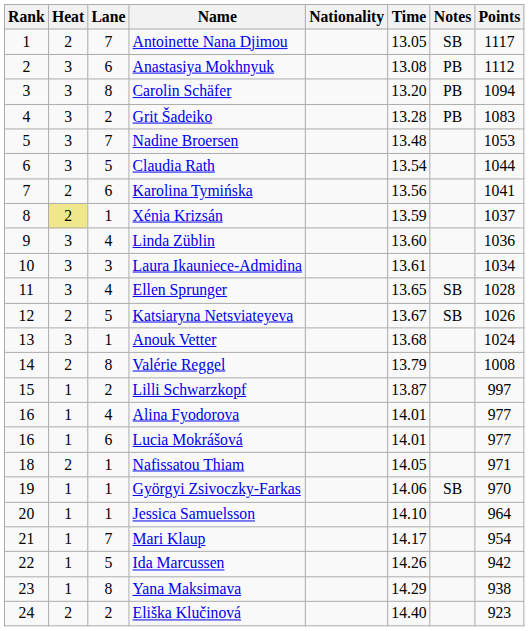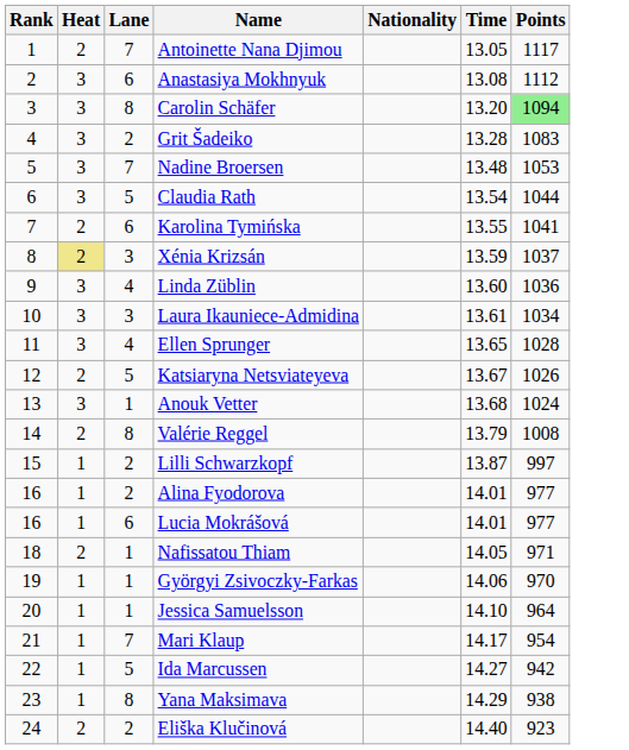- column: Notes | SB | PB | PB | PB | SB | SB | SB
Carolin Schäfer | Points: no background -> lightgreen background
Karolina Tymińska | Time: 13.56 -> 13.55
Xénia Krizsán | Lane: 1 -> 3
Alina Fyodorova | Lane: 4 -> 2
Ida Marcussen | Time: 14.26 -> 14.27
